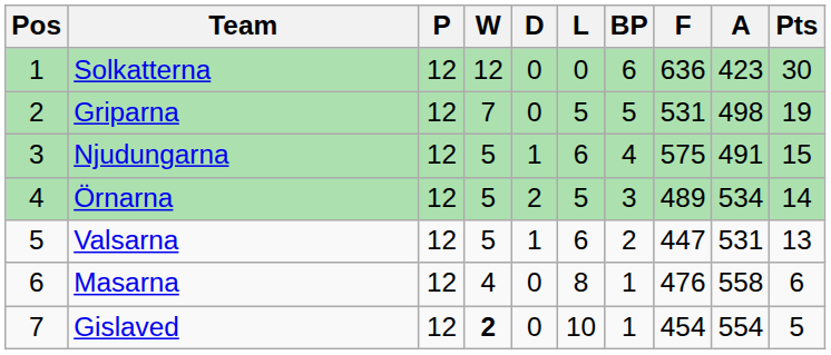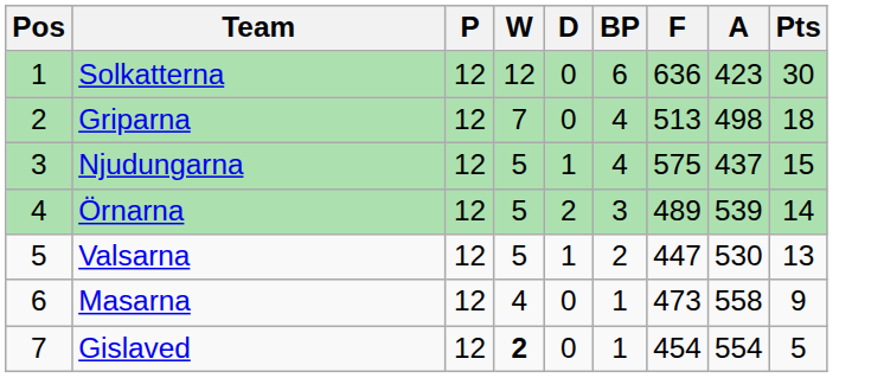- column: L | 0 | 5 | 6 | 5 | 6 | 8 | 10
Griparna | BP: 5 -> 4
Griparna | F: 531 -> 513
Griparna | Pts: 19 -> 18
Njudungarna | A: 491 -> 437
Örnarna | A: 534 -> 539
Valsarna | A: 531 -> 530
Masarna | F: 476 -> 473
Masarna | Pts: 6 -> 9
